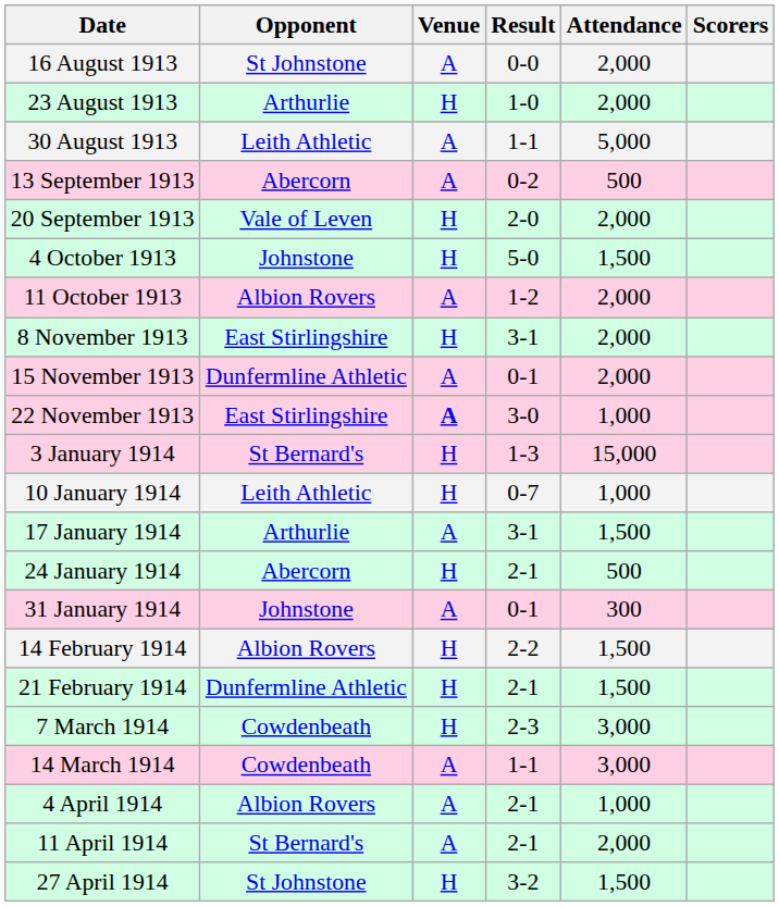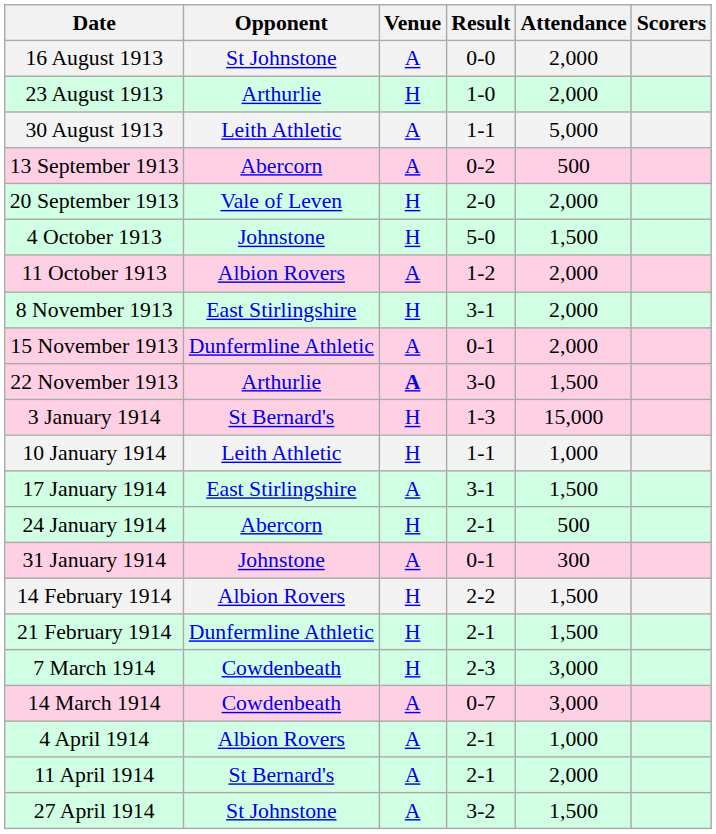22 November 1913 | Opponent: East Stirlingshire -> Arthurlie
22 November 1913 | Attendance: 1,000 -> 1,500
10 January 1914 | Result: 0-7 -> 1-1
17 January 1914 | Opponent: Arthurlie -> East Stirlingshire
14 March 1914 | Result: 1-1 -> 0-7
27 April 1914 | Venue: H -> A
